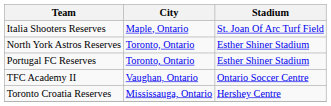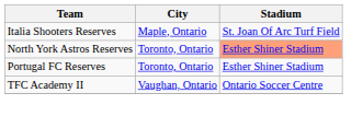North York Astros Reserves | Stadium: no background -> lightsalmon background
- row: Toronto Croatia Reserves | Mississauga, Ontario | Hershey Centre
